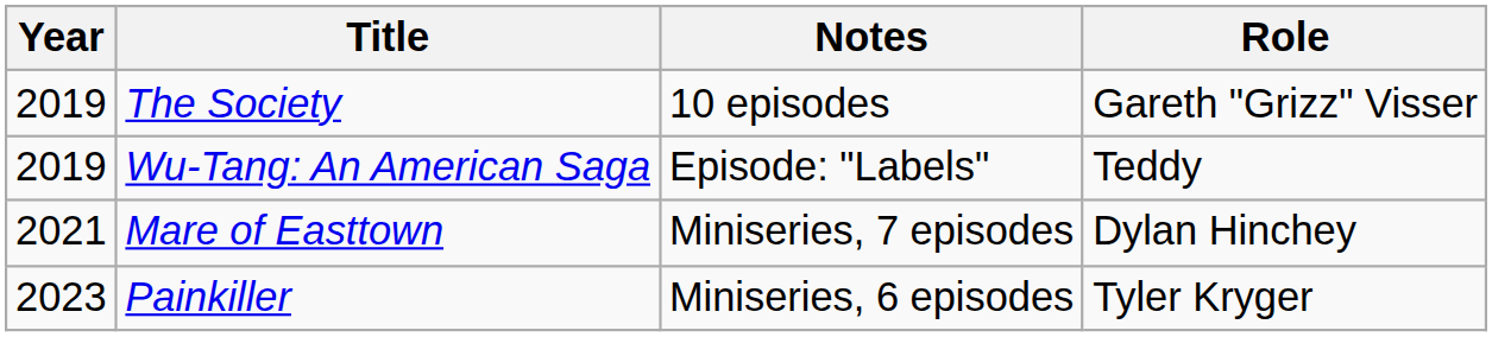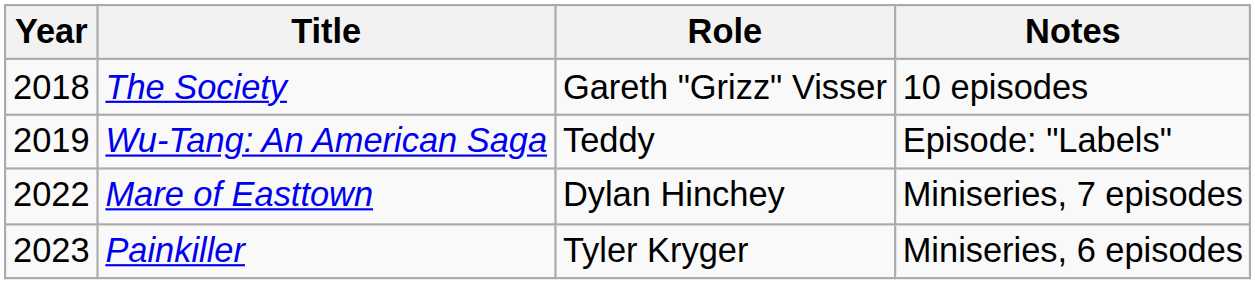columns swapped: Role <-> Notes
The Society | Year: 2019 -> 2018
Mare of Easttown | Year: 2021 -> 2022
